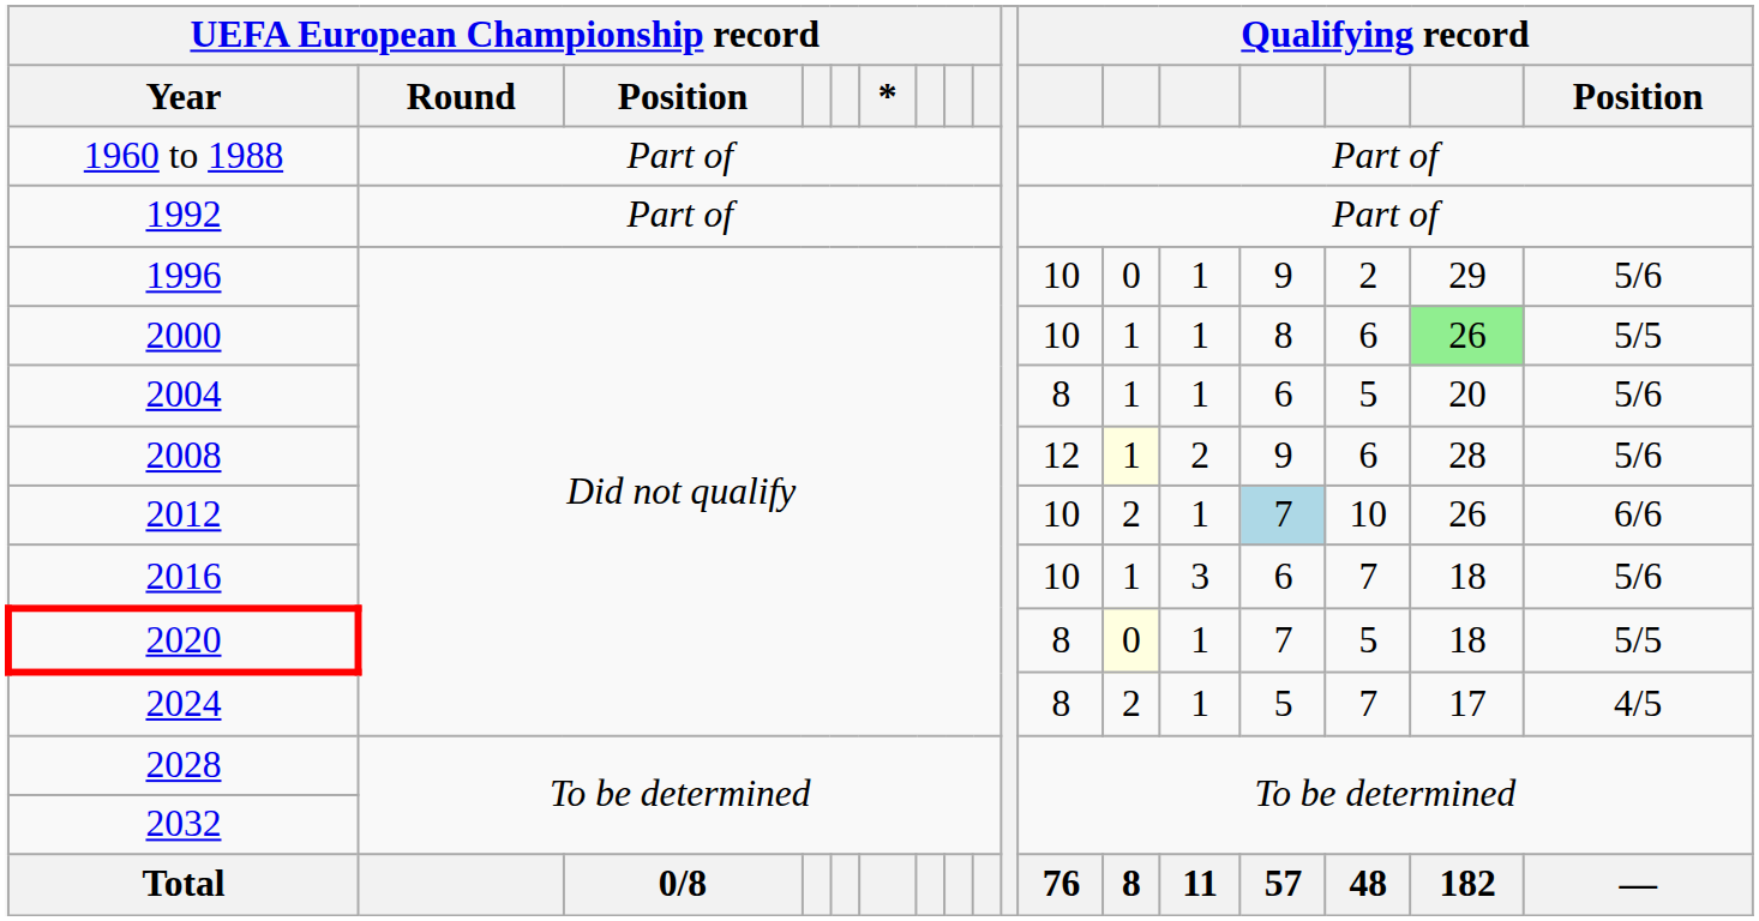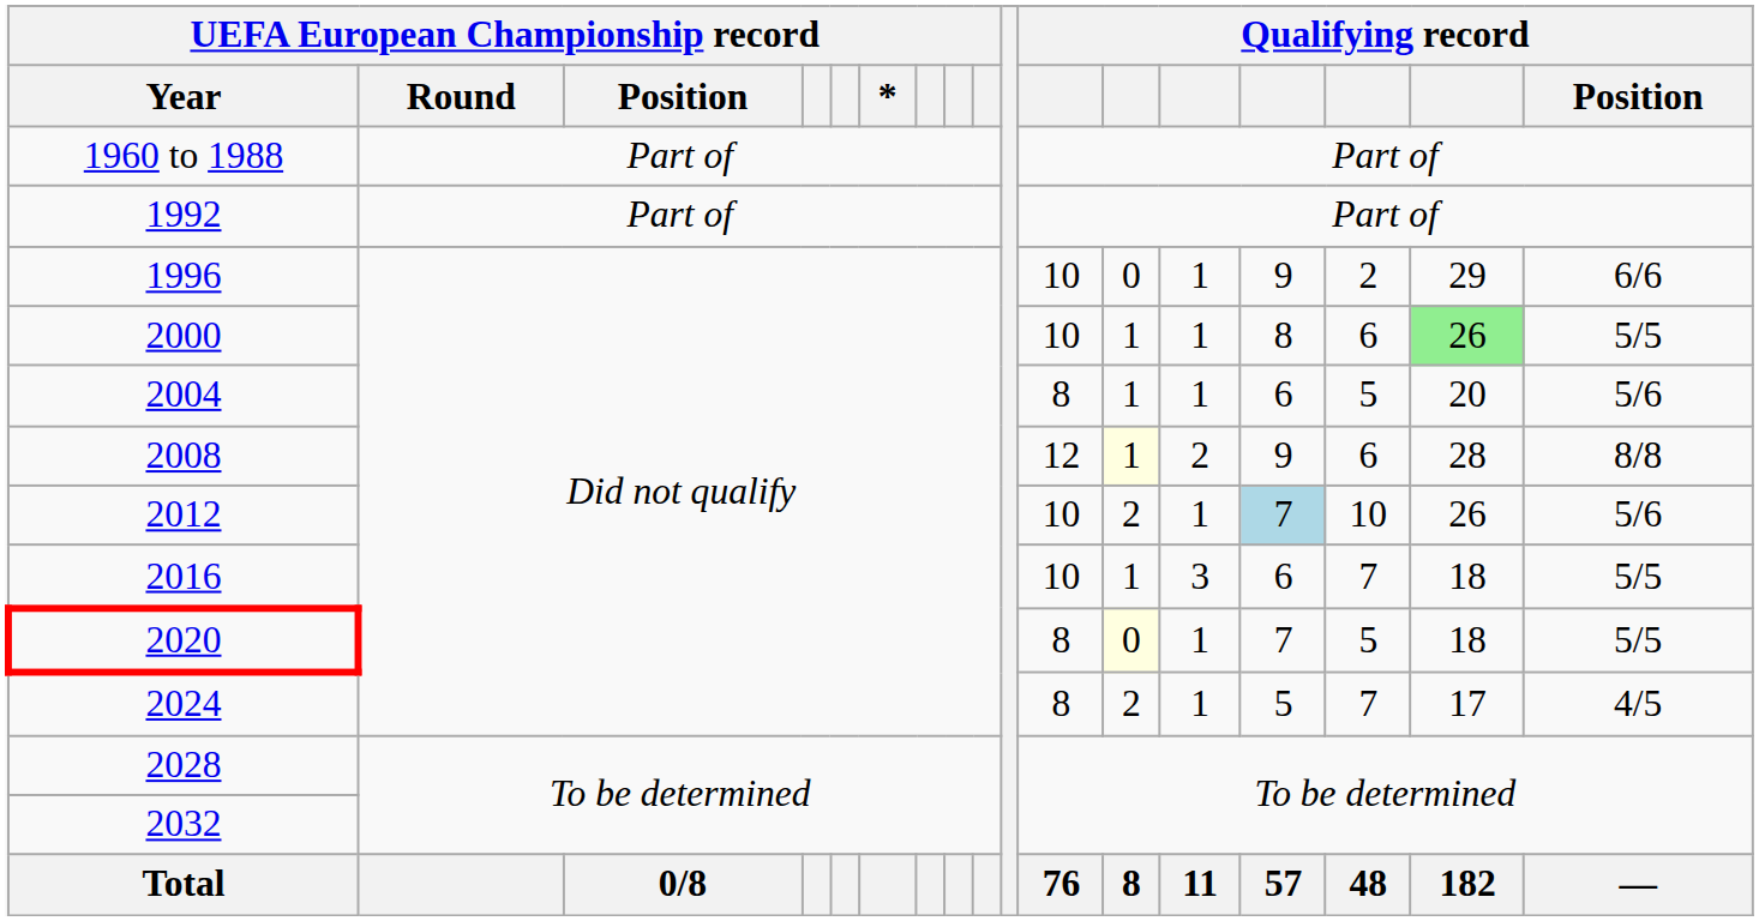1996 | Qualifying record / Position: 5/6 -> 6/6
2008 | Qualifying record / Position: 5/6 -> 8/8
2012 | Qualifying record / Position: 6/6 -> 5/6
2016 | Qualifying record / Position: 5/6 -> 5/5
